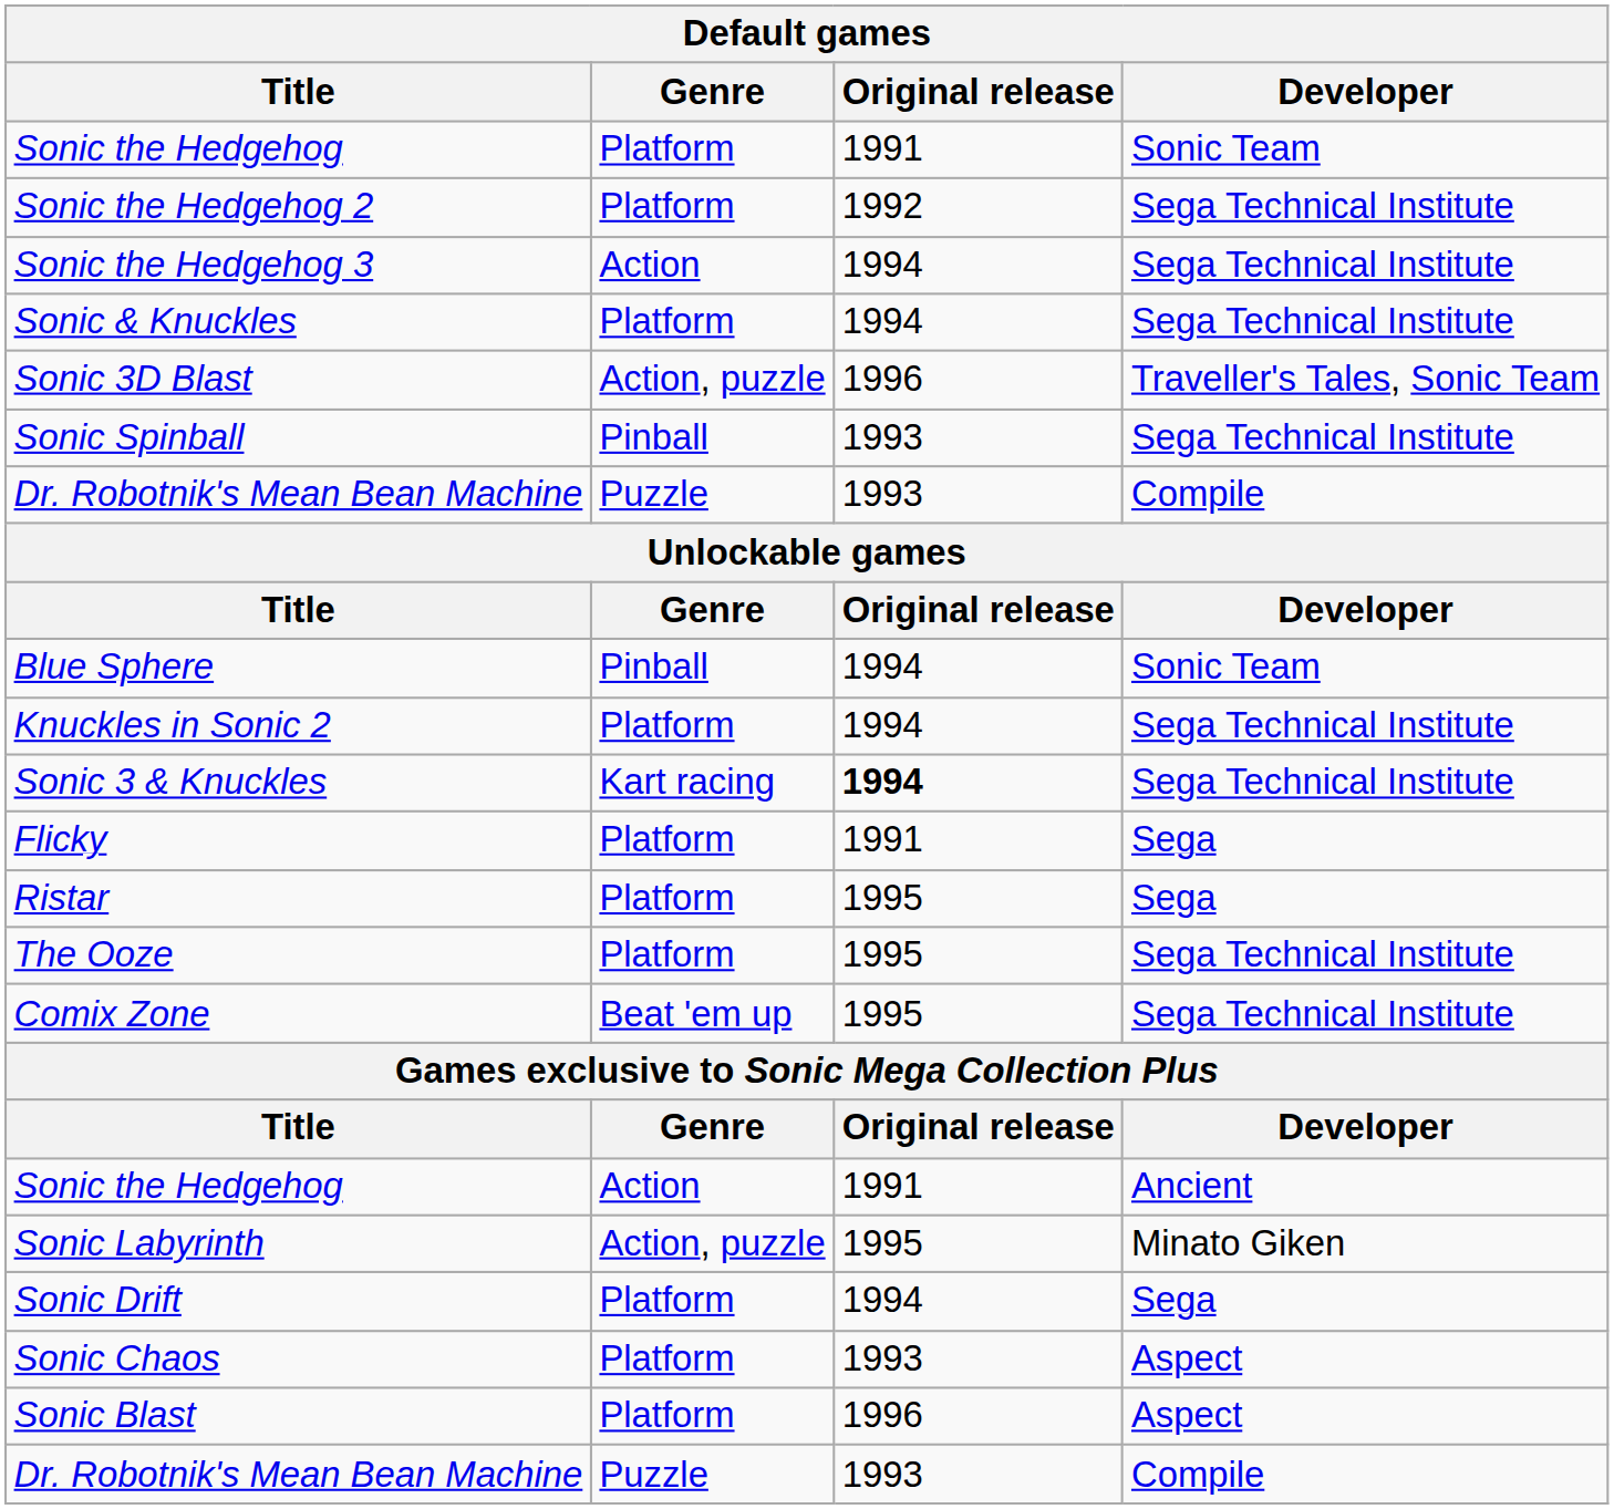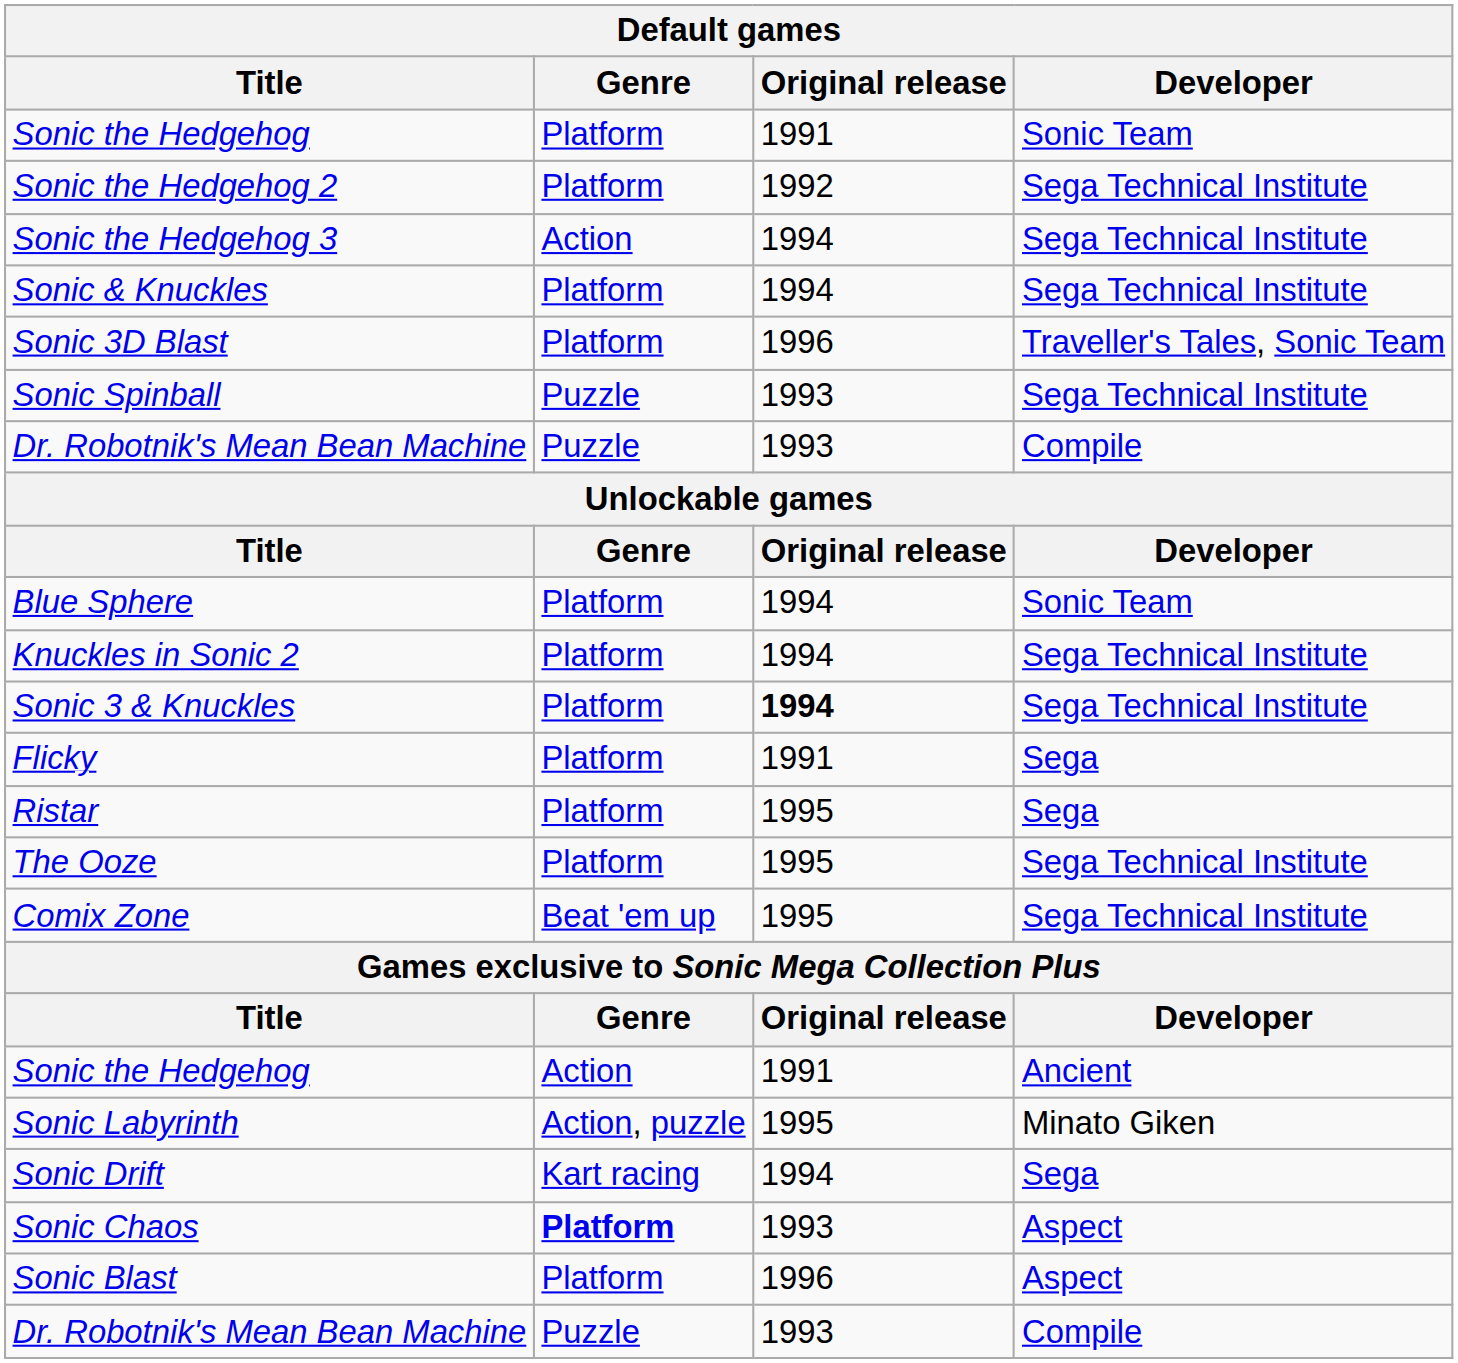Sonic 3D Blast | Genre: Action, puzzle -> Platform
Sonic Spinball | Genre: Pinball -> Puzzle
Blue Sphere | Genre: Pinball -> Platform
Sonic 3 & Knuckles | Genre: Kart racing -> Platform
Sonic Drift | Genre: Platform -> Kart racing
Sonic Chaos | Genre: normal -> bold
